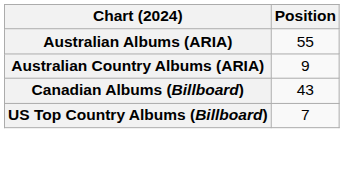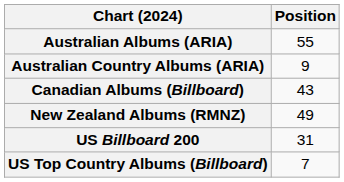+ row: New Zealand Albums (RMNZ) | 49
+ row: US Billboard 200 | 31
